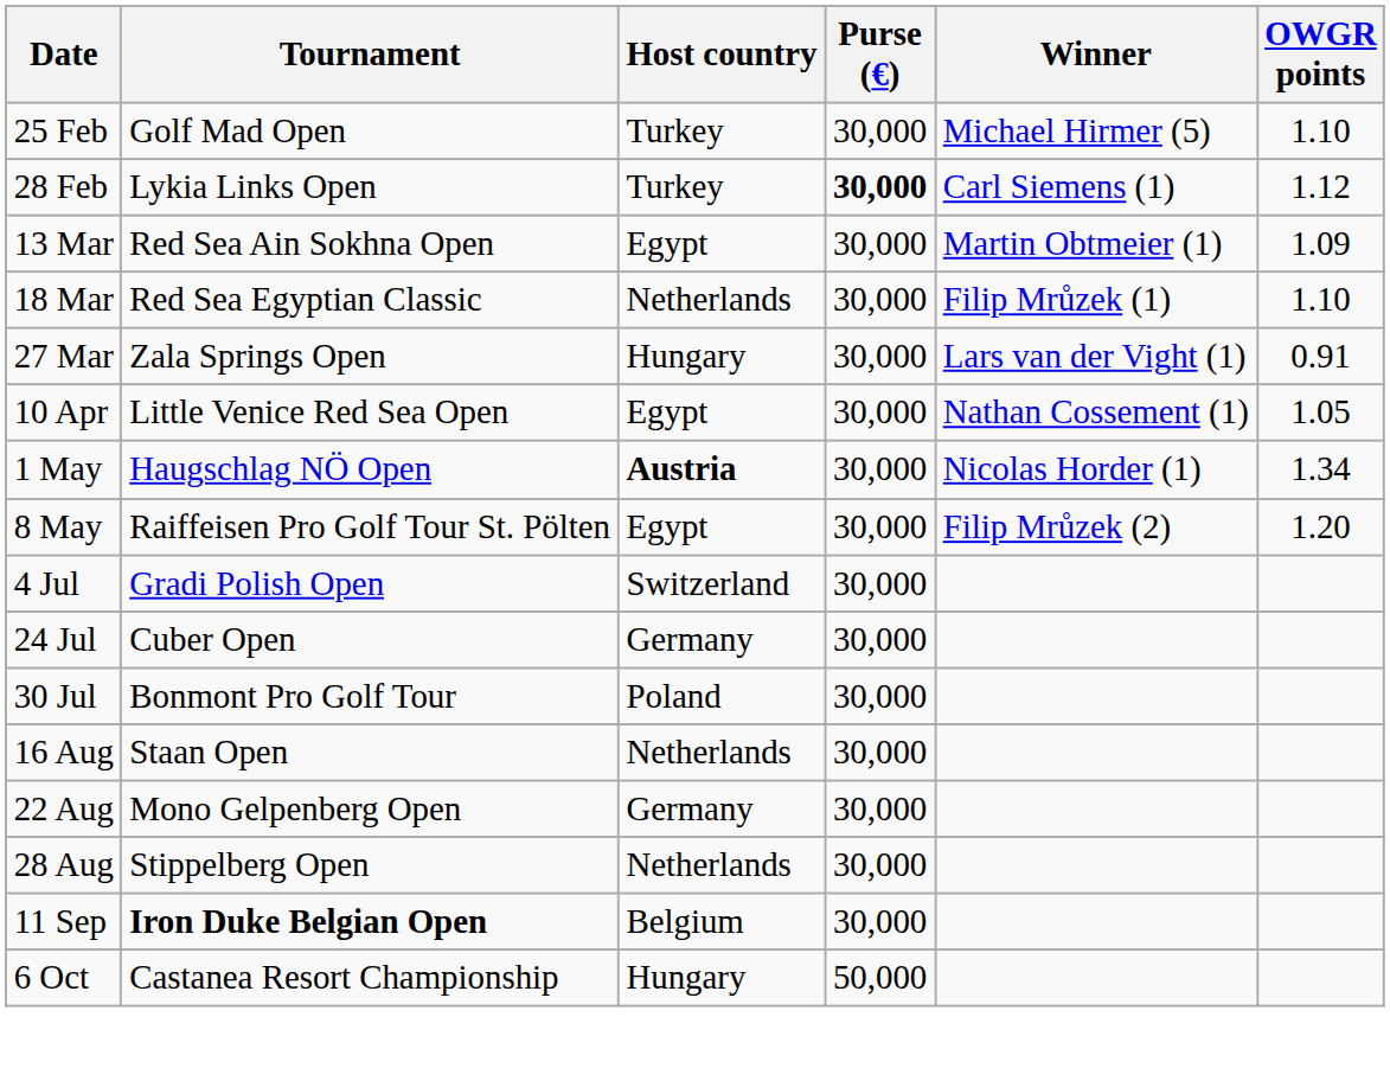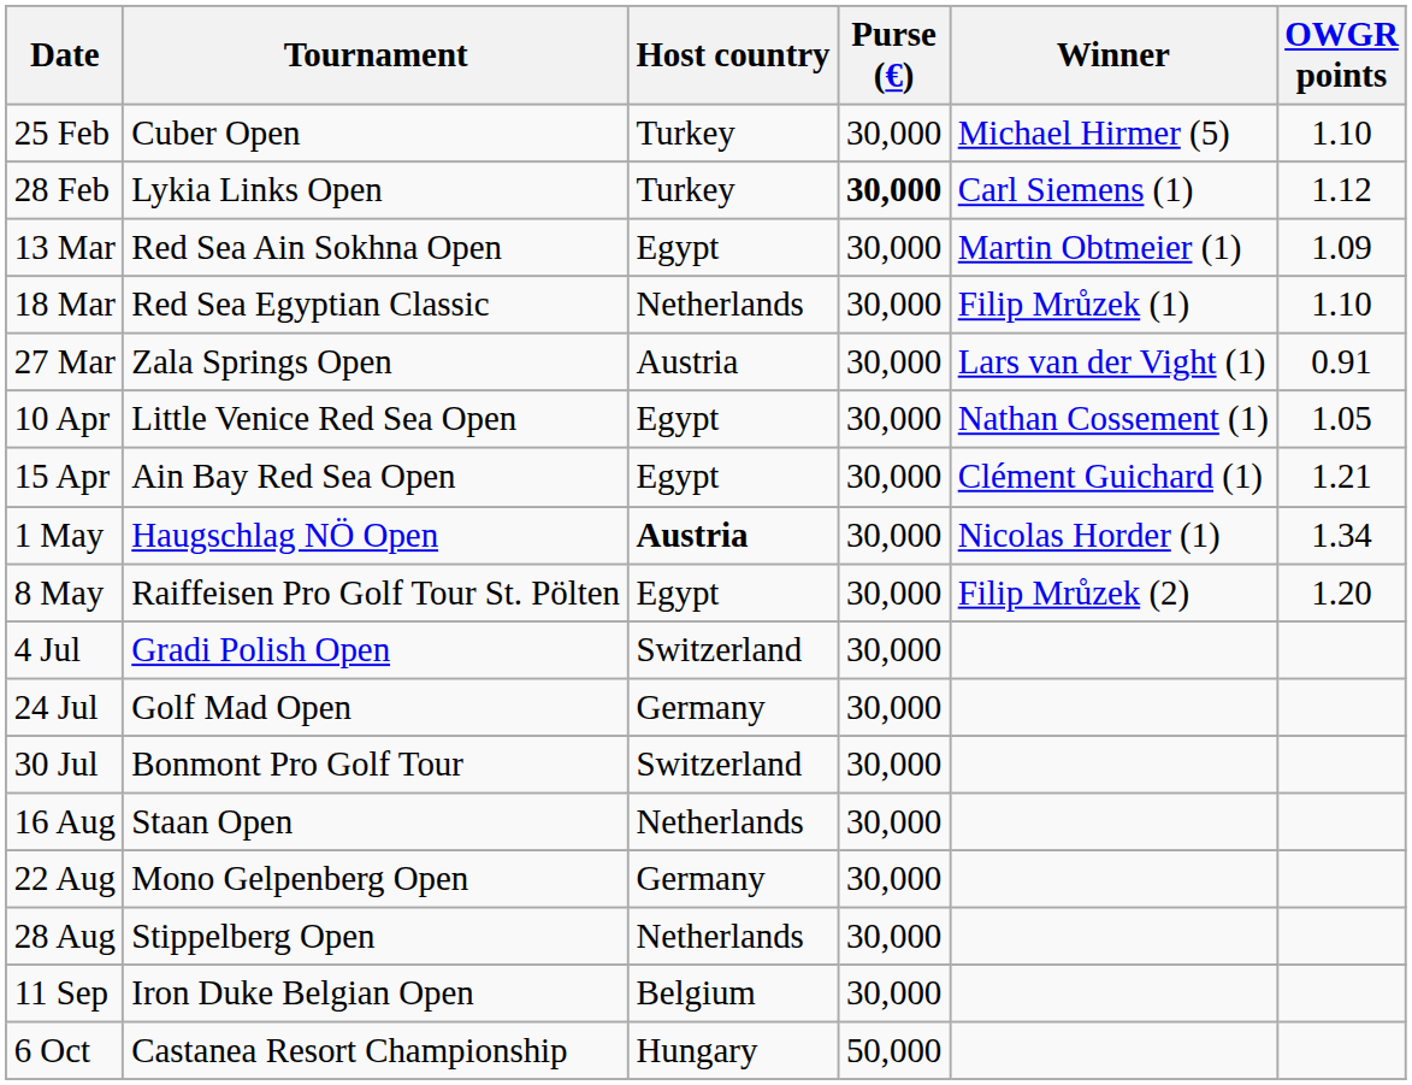25 Feb | Tournament: Golf Mad Open -> Cuber Open
27 Mar | Host country: Hungary -> Austria
+ row: 15 Apr | Ain Bay Red Sea Open | Egypt | 30,000 | Clément Guichard (1) | 1.21
24 Jul | Tournament: Cuber Open -> Golf Mad Open
30 Jul | Host country: Poland -> Switzerland
11 Sep | Tournament: bold -> normal
